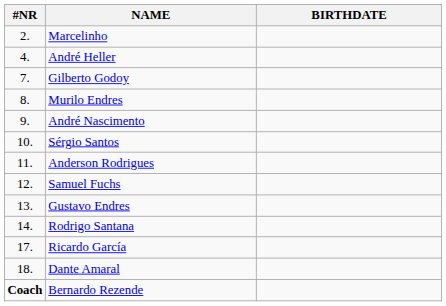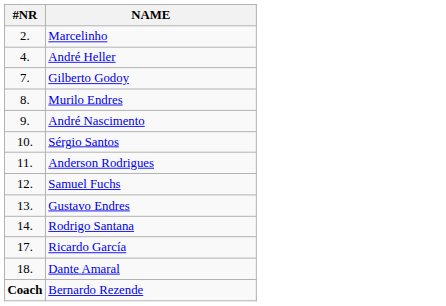- column: BIRTHDATE
